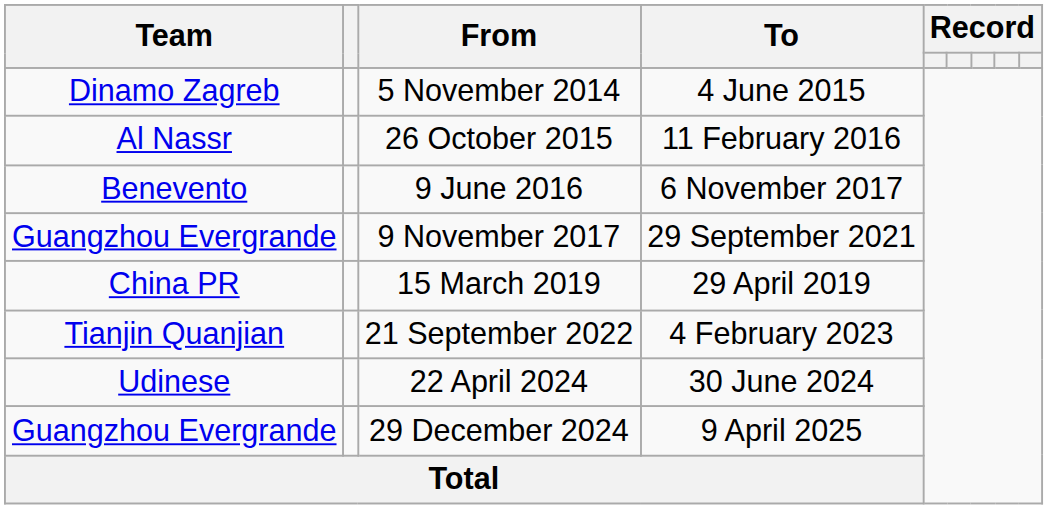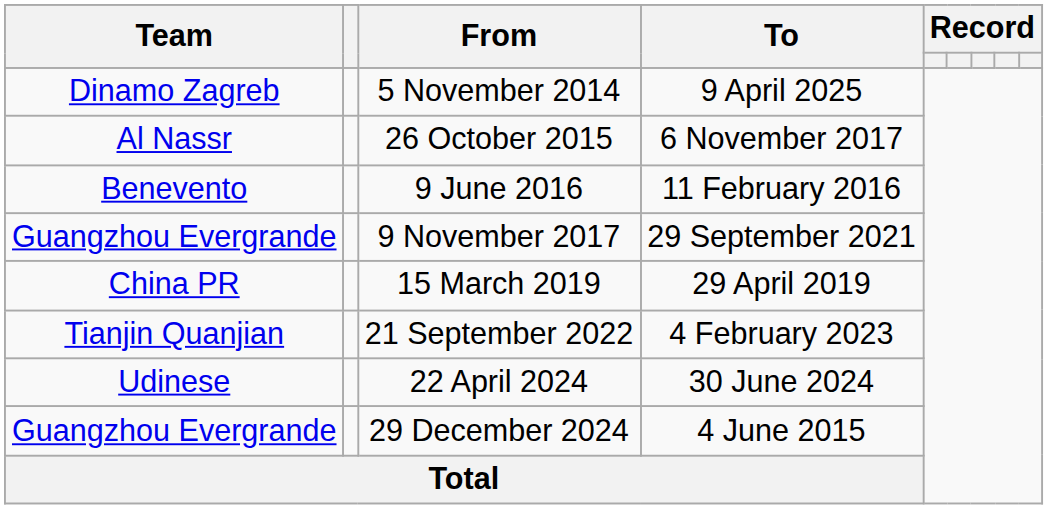5 November 2014 | To: 4 June 2015 -> 9 April 2025
26 October 2015 | To: 11 February 2016 -> 6 November 2017
9 June 2016 | To: 6 November 2017 -> 11 February 2016
29 December 2024 | To: 9 April 2025 -> 4 June 2015
